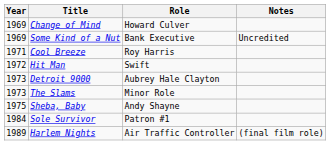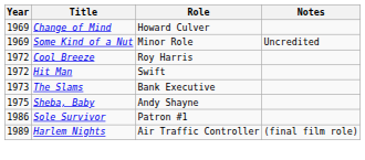Some Kind of a Nut | Role: Bank Executive -> Minor Role
Cool Breeze | Year: 1971 -> 1972
- row: 1973 | Detroit 9000 | Aubrey Hale Clayton
The Slams | Role: Minor Role -> Bank Executive
Sole Survivor | Year: 1984 -> 1986
